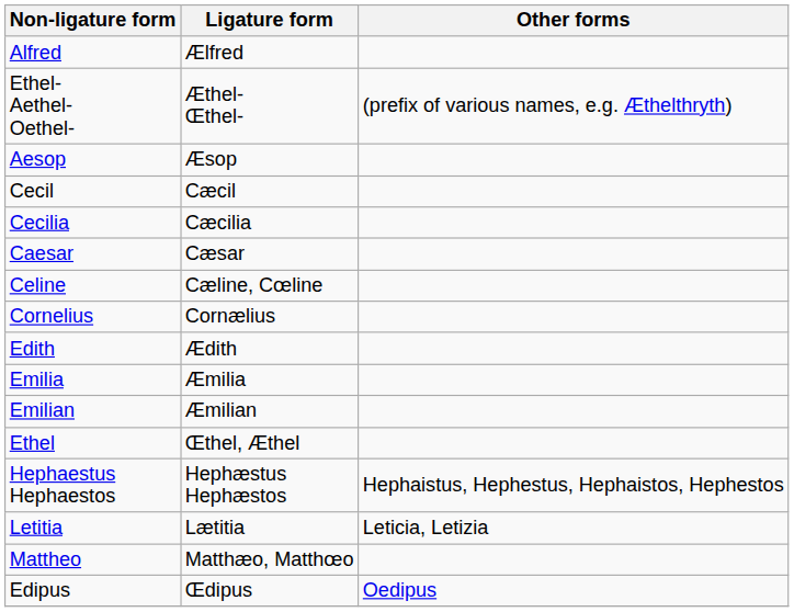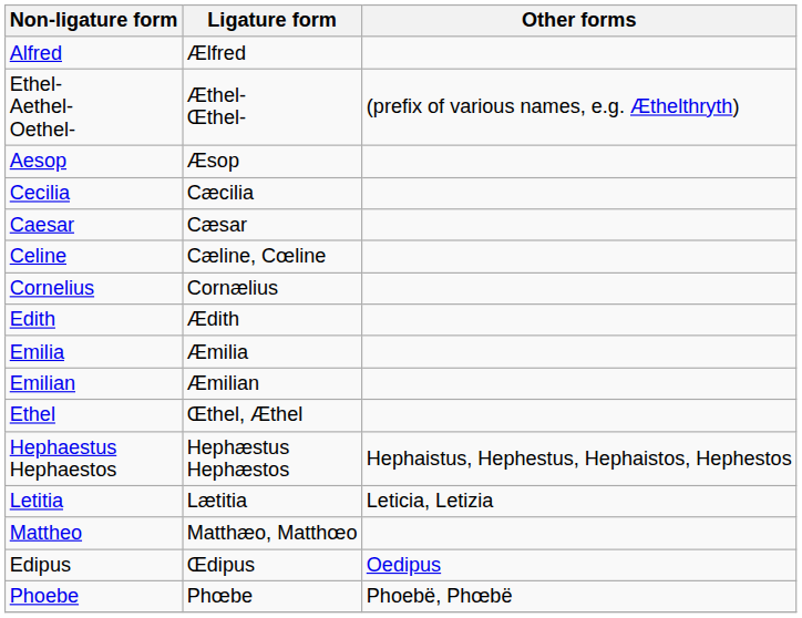- row: Cecil | Cæcil
+ row: Phoebe | Phœbe | Phoebë, Phœbë
